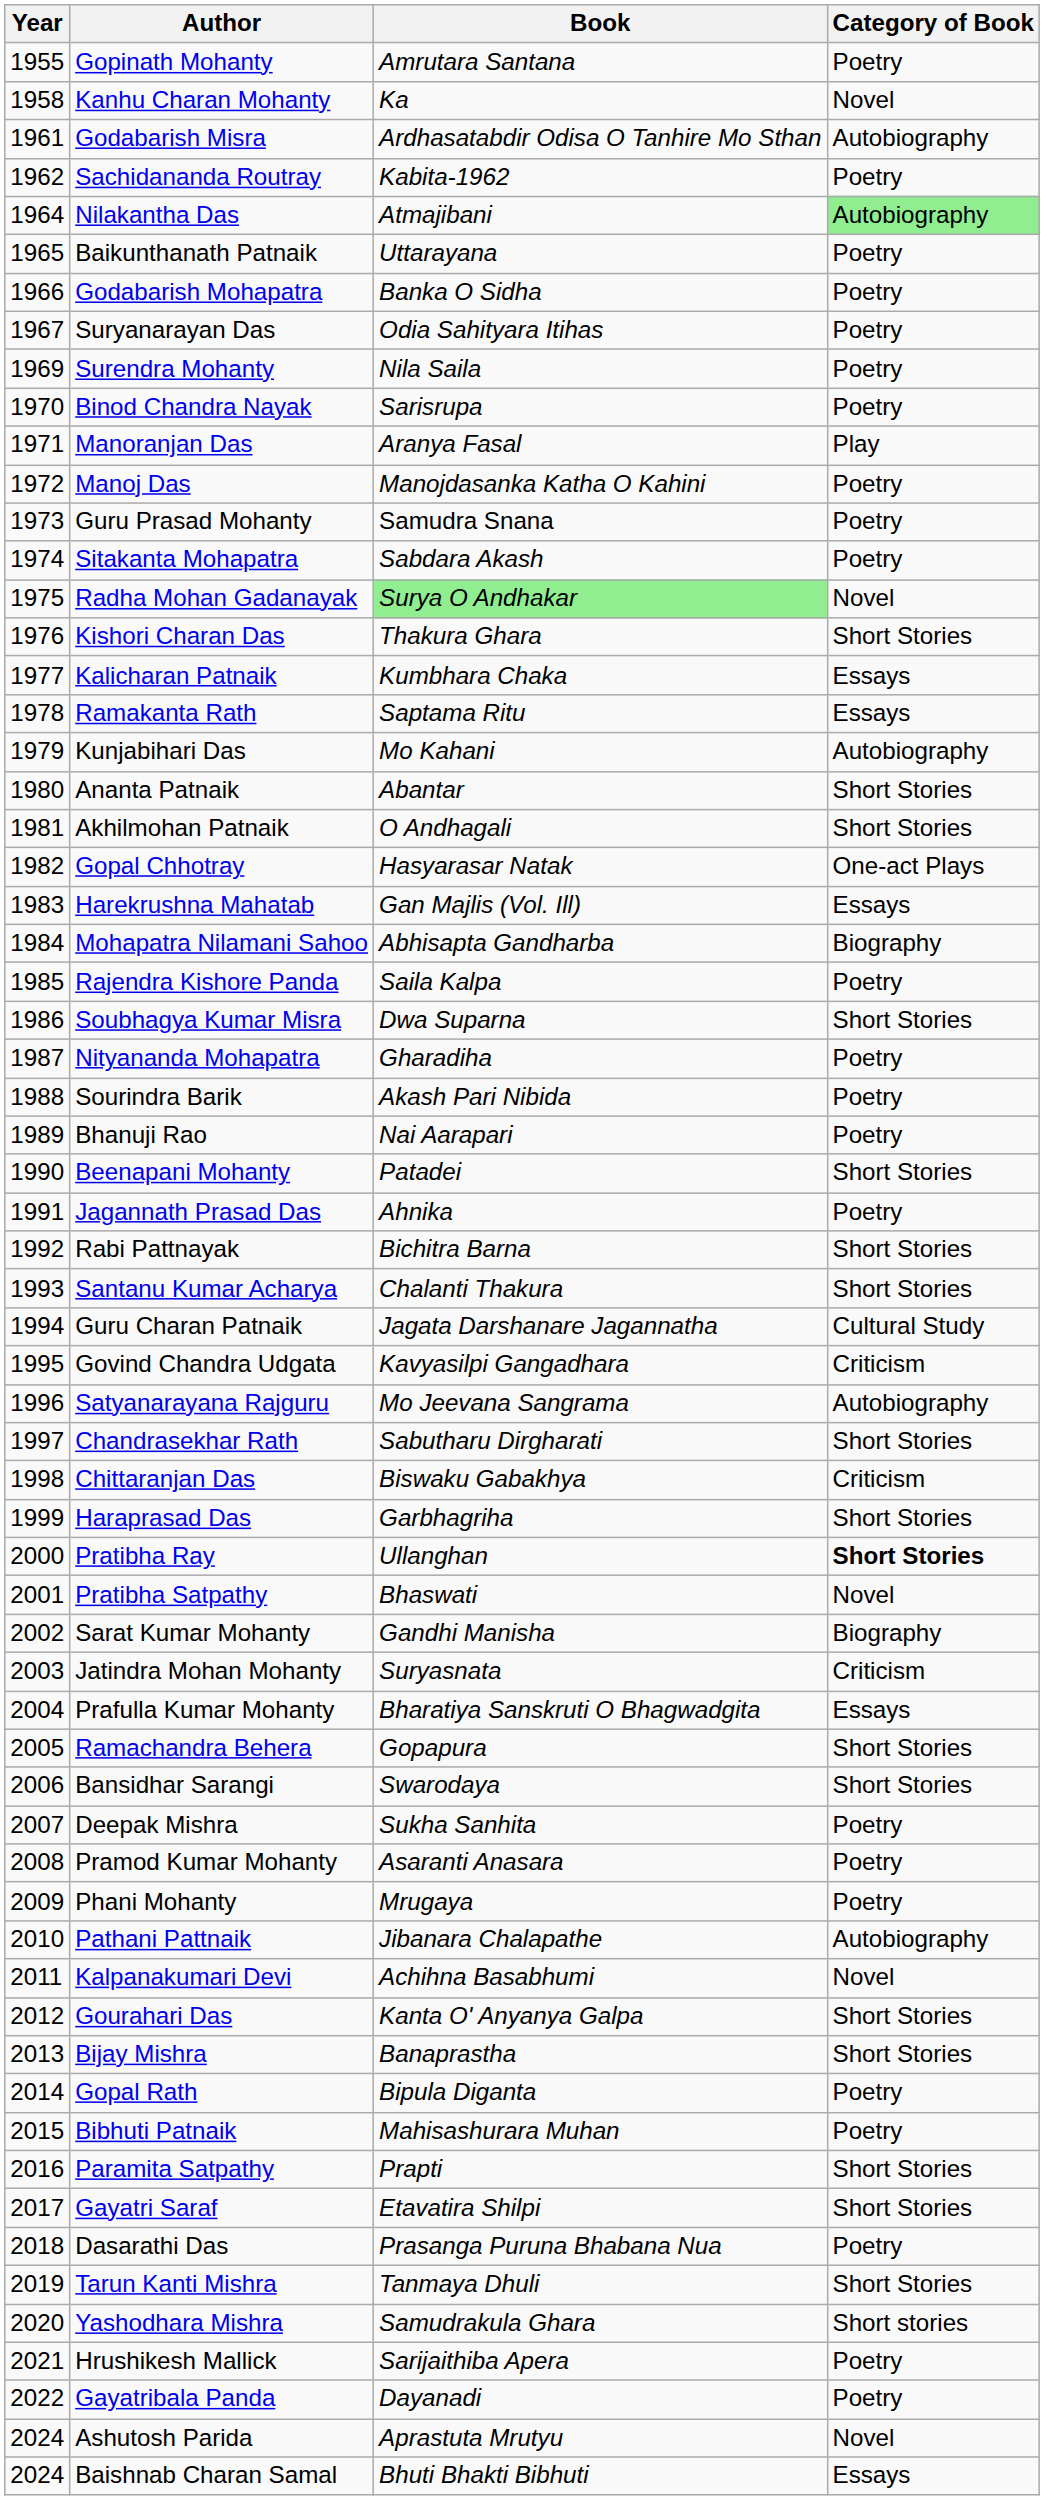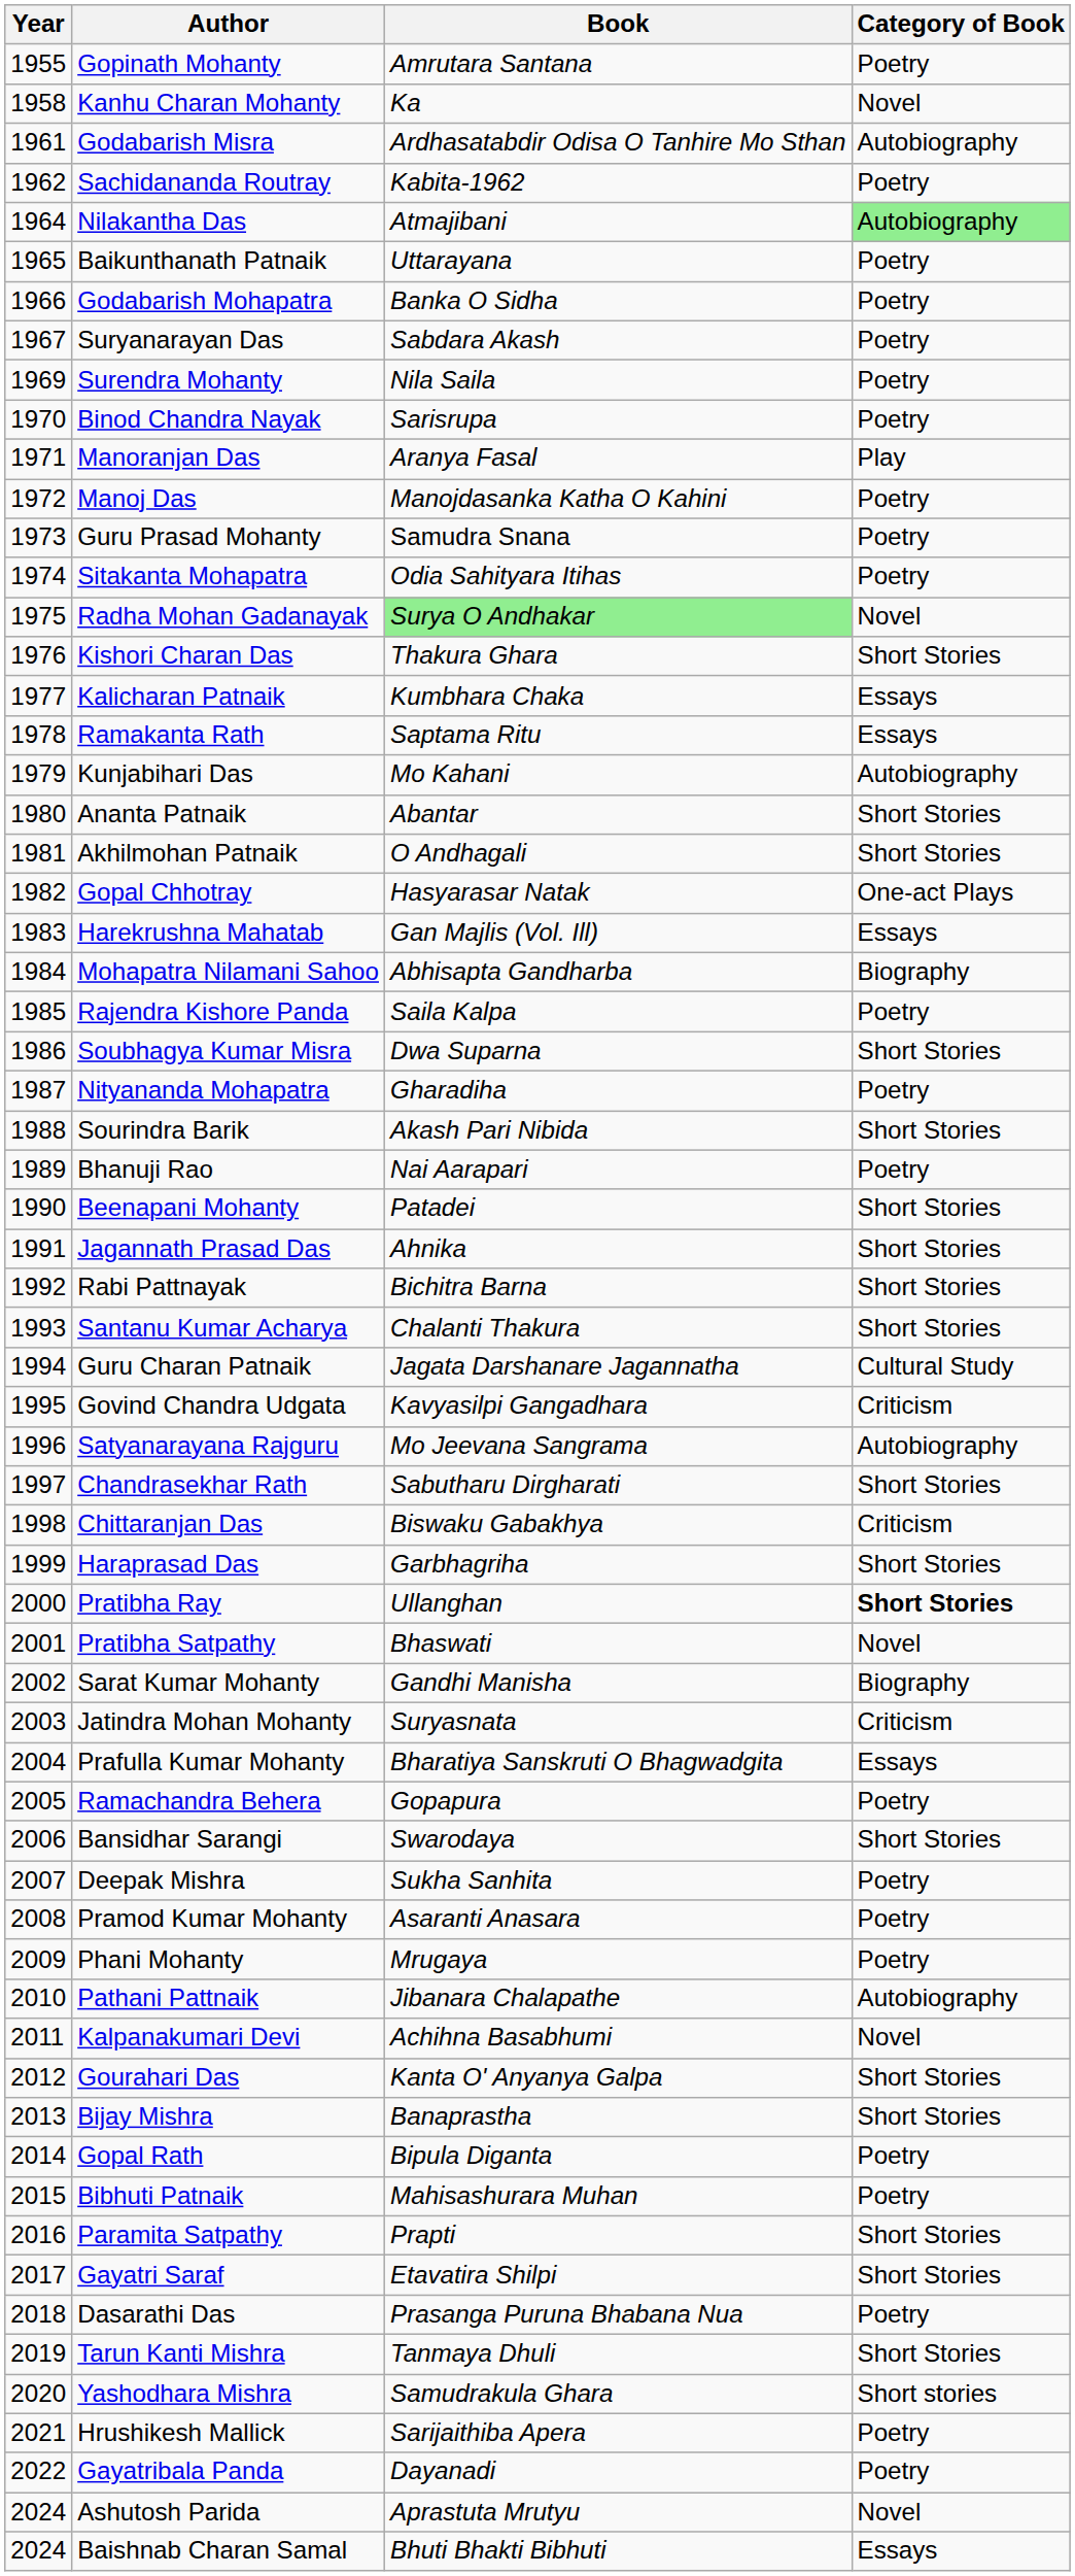Suryanarayan Das | Book: Odia Sahityara Itihas -> Sabdara Akash
Sitakanta Mohapatra | Book: Sabdara Akash -> Odia Sahityara Itihas
Sourindra Barik | Category of Book: Poetry -> Short Stories
Jagannath Prasad Das | Category of Book: Poetry -> Short Stories
Ramachandra Behera | Category of Book: Short Stories -> Poetry
